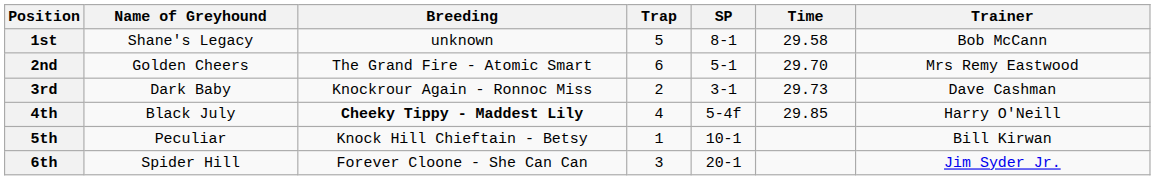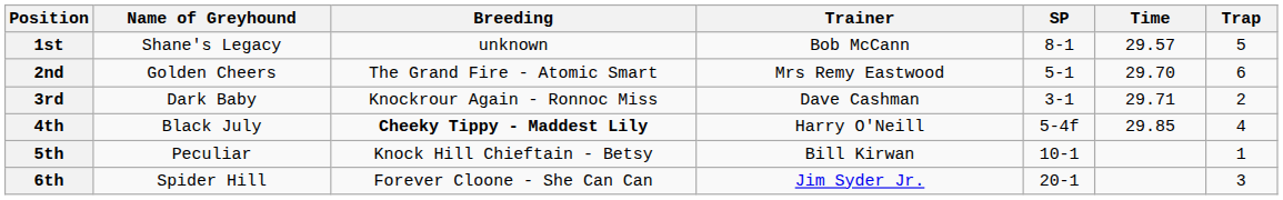columns swapped: Trap <-> Trainer
1st | Time: 29.58 -> 29.57
3rd | Time: 29.73 -> 29.71
